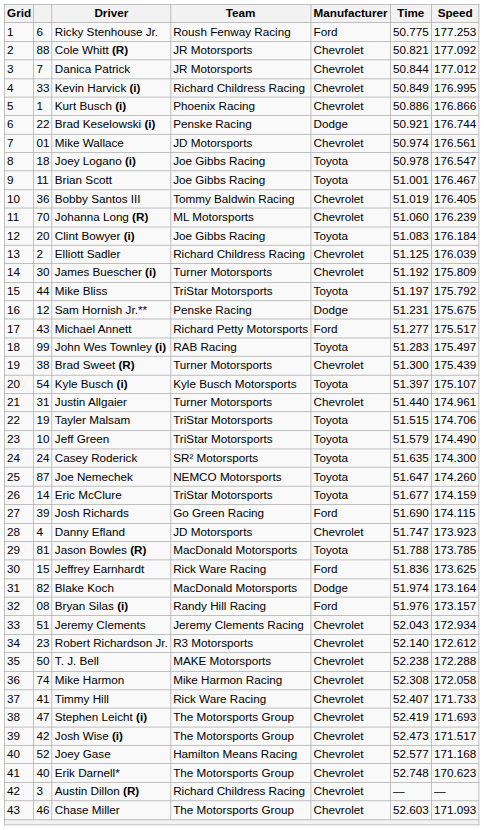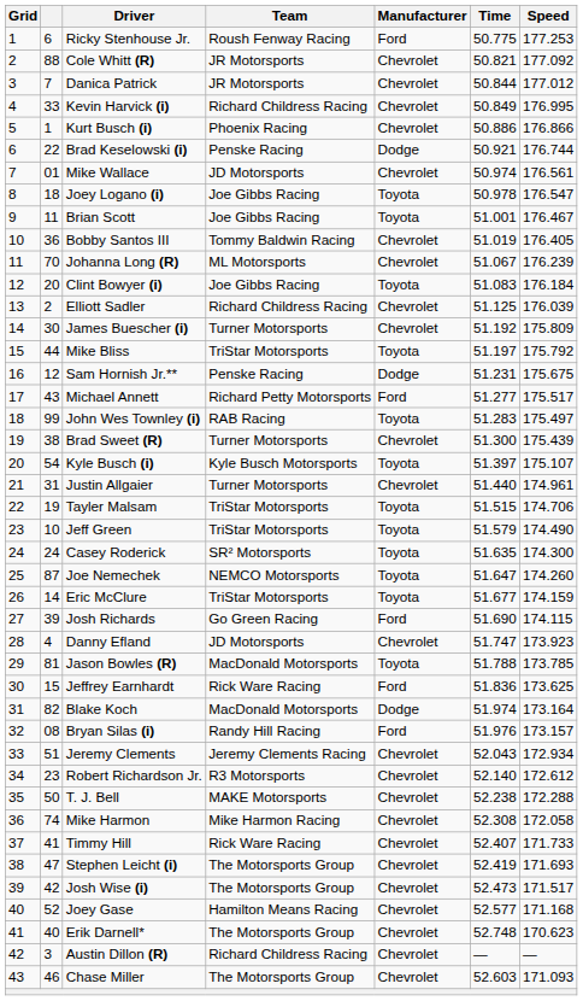Johanna Long (R) | Time: 51.060 -> 51.067
